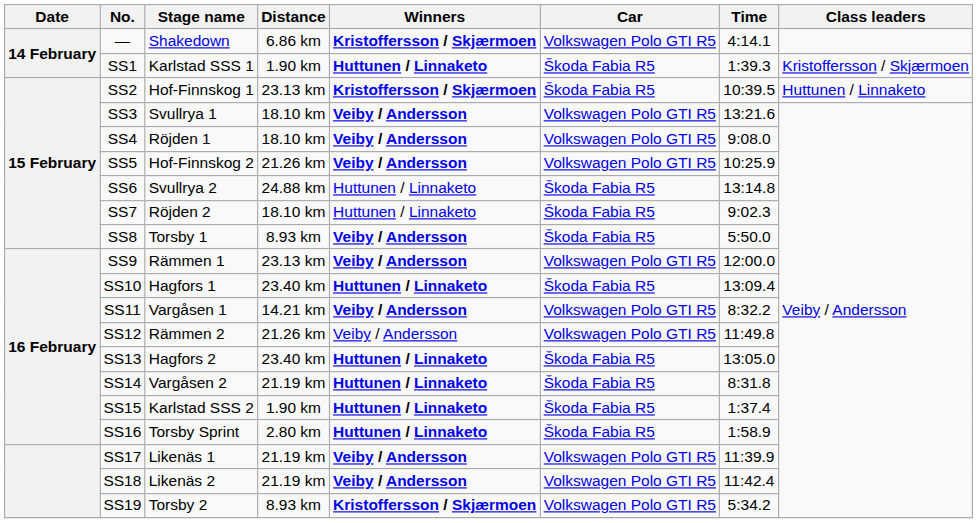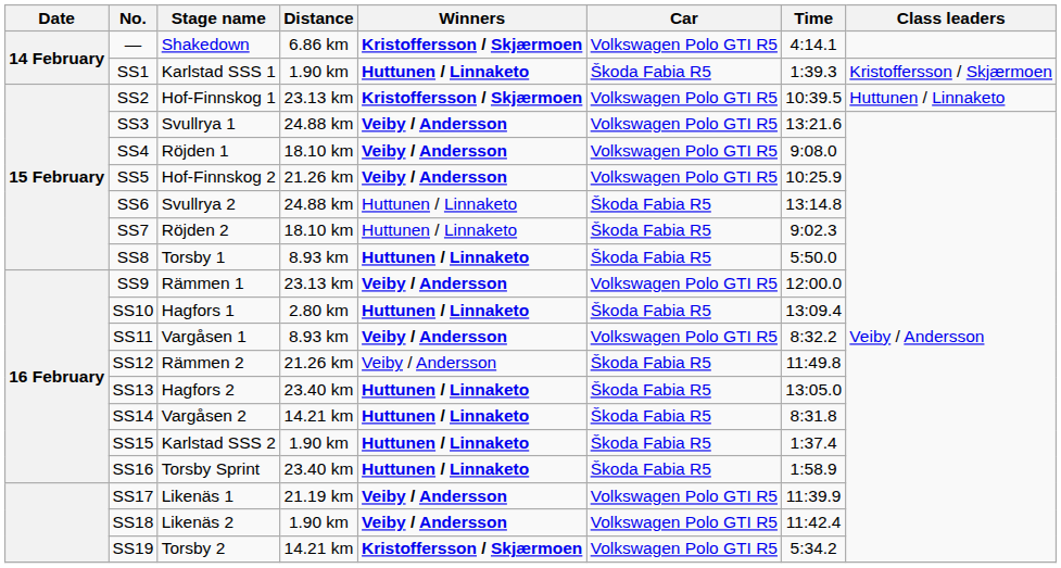SS2 | Car: Škoda Fabia R5 -> Volkswagen Polo GTI R5
SS3 | Distance: 18.10 km -> 24.88 km
SS8 | Winners: Veiby / Andersson -> Huttunen / Linnaketo
SS10 | Distance: 23.40 km -> 2.80 km
SS11 | Distance: 14.21 km -> 8.93 km
SS12 | Car: Volkswagen Polo GTI R5 -> Škoda Fabia R5
SS14 | Distance: 21.19 km -> 14.21 km
SS16 | Distance: 2.80 km -> 23.40 km
SS18 | Distance: 21.19 km -> 1.90 km
SS19 | Distance: 8.93 km -> 14.21 km
